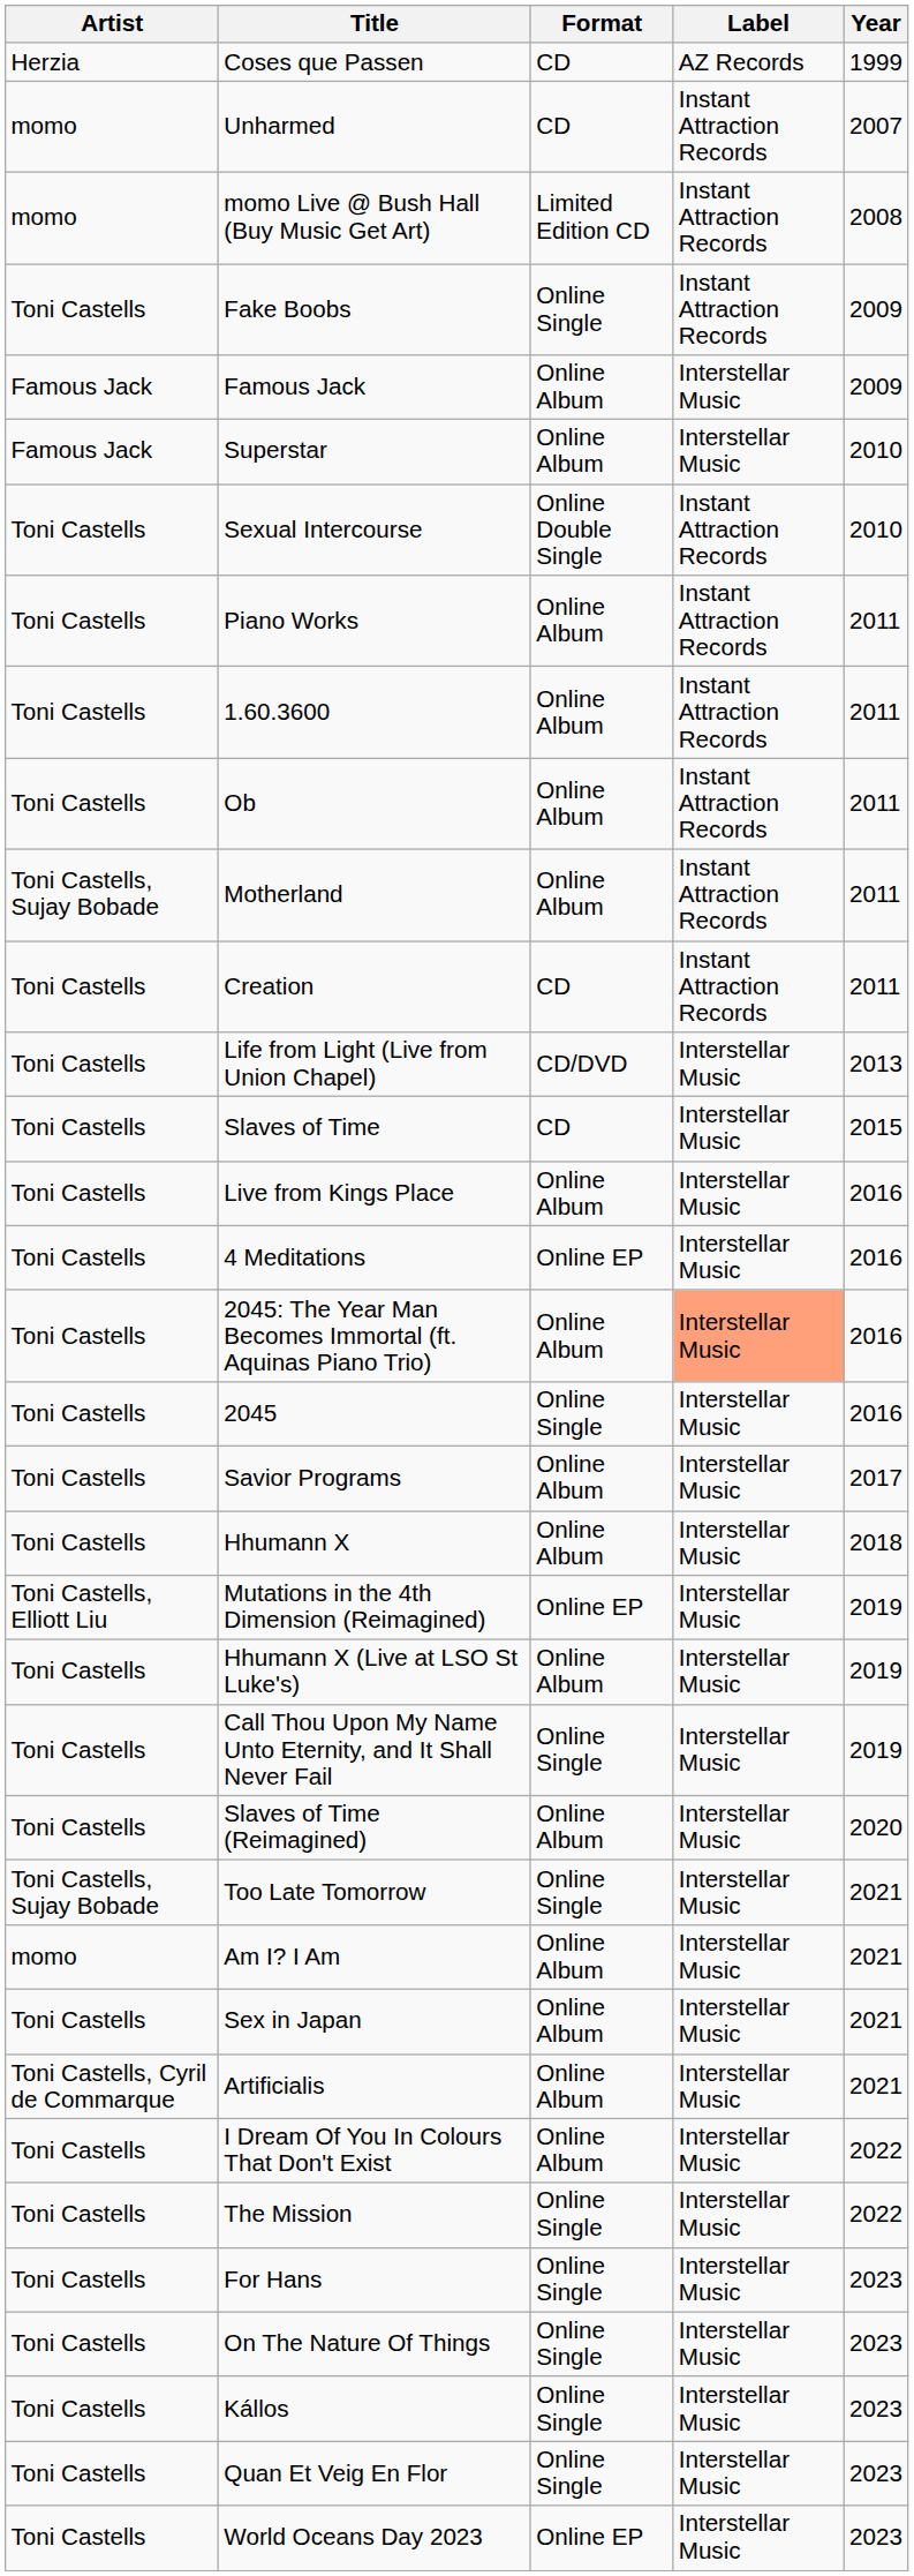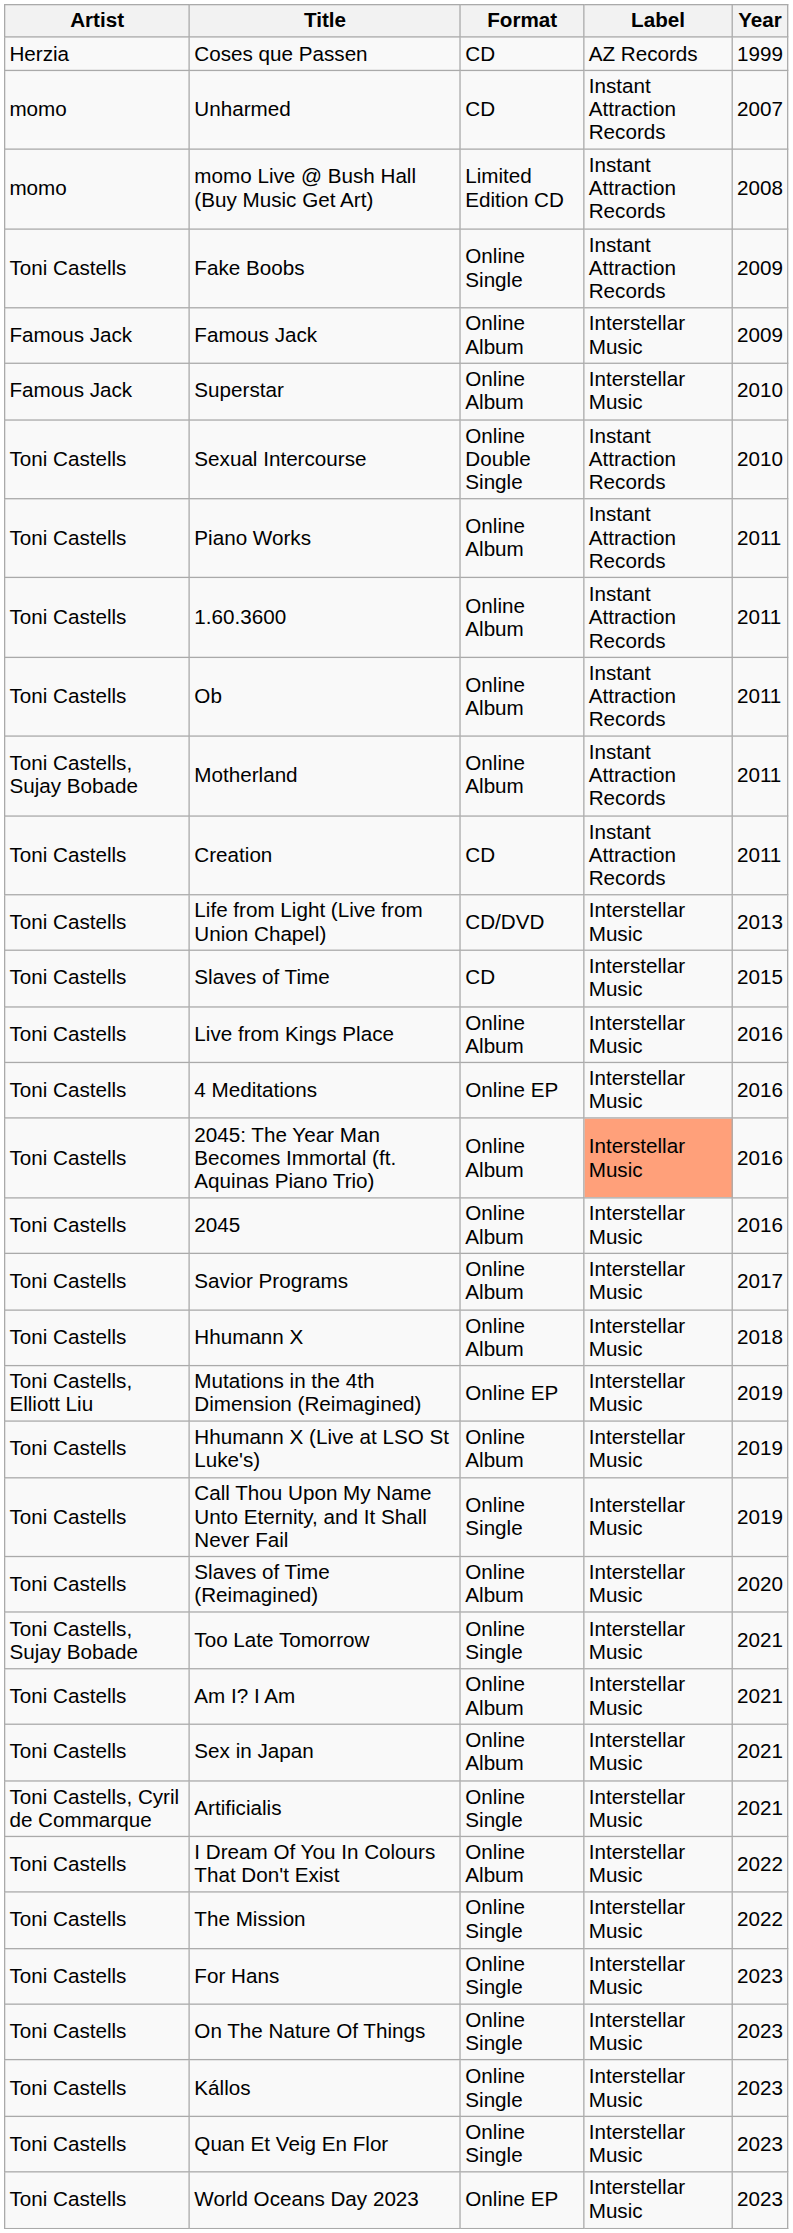2045 | Format: Online Single -> Online Album
Am I? I Am | Artist: momo -> Toni Castells
Artificialis | Format: Online Album -> Online Single
